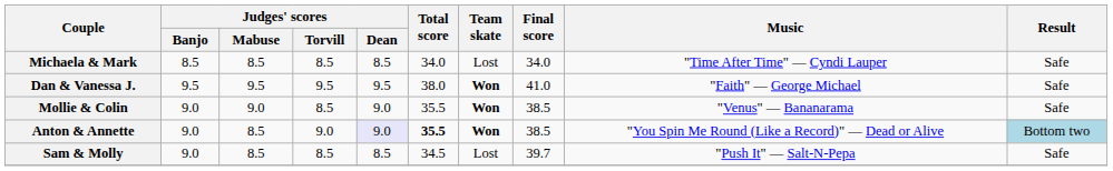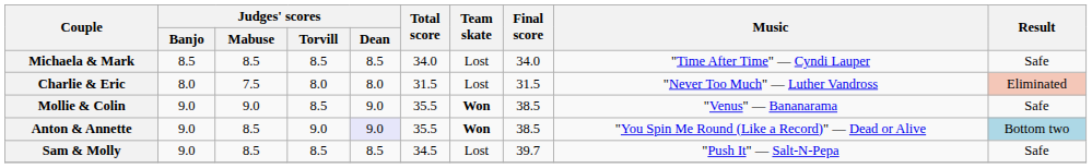+ row: Charlie & Eric | 8.0 | 7.5 | 8.0 | 8.0 | 31.5 | Lost | 31.5 | "Never Too Much" — Luther Vandross | Eliminated
- row: Dan & Vanessa J. | 9.5 | 9.5 | 9.5 | 9.5 | 38.0 | Won | 41.0 | "Faith" — George Michael | Safe
Anton & Annette | Total score: bold -> normal
